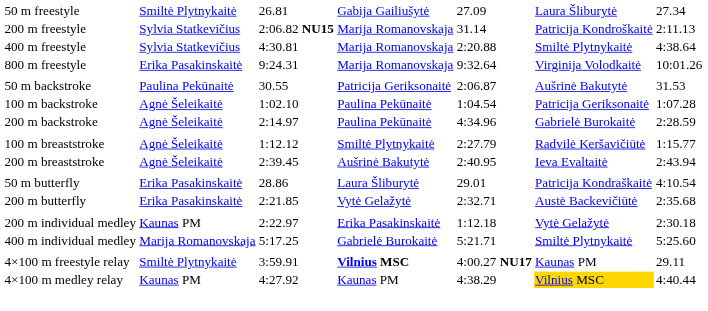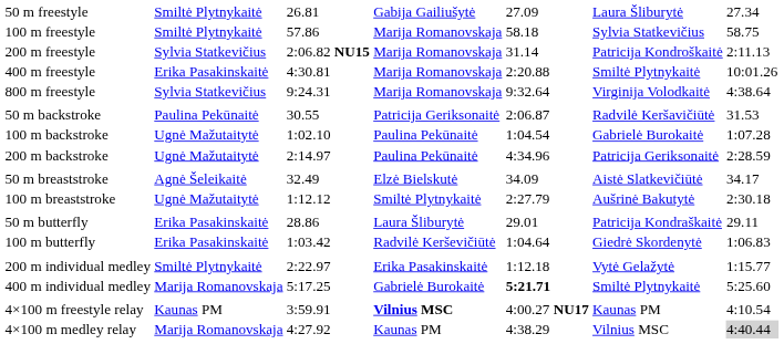+ row: 100 m freestyle | Smiltė Plytnykaitė | 57.86 | Marija Romanovskaja | 58.18 | Sylvia Statkevičius | 58.75
400 m freestyle | column 2: Sylvia Statkevičius -> Erika Pasakinskaitė
400 m freestyle | column 7: 4:38.64 -> 10:01.26
800 m freestyle | column 2: Erika Pasakinskaitė -> Sylvia Statkevičius
800 m freestyle | column 7: 10:01.26 -> 4:38.64
50 m backstroke | column 6: Aušrinė Bakutytė -> Radvilė Keršavičiūtė
100 m backstroke | column 2: Agnė Šeleikaitė -> Ugnė Mažutaitytė
100 m backstroke | column 6: Patricija Geriksonaitė -> Gabrielė Burokaitė
200 m backstroke | column 2: Agnė Šeleikaitė -> Ugnė Mažutaitytė
200 m backstroke | column 6: Gabrielė Burokaitė -> Patricija Geriksonaitė
+ row: 50 m breaststroke | Agnė Šeleikaitė | 32.49 | Elzė Bielskutė | 34.09 | Aistė Slatkevičiūtė | 34.17
100 m breaststroke | column 2: Agnė Šeleikaitė -> Ugnė Mažutaitytė
100 m breaststroke | column 6: Radvilė Keršavičiūtė -> Aušrinė Bakutytė
100 m breaststroke | column 7: 1:15.77 -> 2:30.18
- row: 200 m breaststroke | Agnė Šeleikaitė | 2:39.45 | Aušrinė Bakutytė | 2:40.95 | Ieva Evaltaitė | 2:43.94
50 m butterfly | column 7: 4:10.54 -> 29.11
+ row: 100 m butterfly | Erika Pasakinskaitė | 1:03.42 | Radvilė Kerševičiūtė | 1:04.64 | Giedrė Skordenytė | 1:06.83
- row: 200 m butterfly | Erika Pasakinskaitė | 2:21.85 | Vytė Gelažytė | 2:32.71 | Austė Backevičiūtė | 2:35.68
200 m individual medley | column 2: Kaunas PM -> Smiltė Plytnykaitė
200 m individual medley | column 7: 2:30.18 -> 1:15.77
400 m individual medley | column 5: normal -> bold
4×100 m freestyle relay | column 2: Smiltė Plytnykaitė -> Kaunas PM
4×100 m freestyle relay | column 7: 29.11 -> 4:10.54
4×100 m medley relay | column 2: Kaunas PM -> Marija Romanovskaja
4×100 m medley relay | column 6: gold background -> no background
4×100 m medley relay | column 7: no background -> lightgrey background
